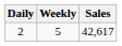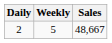2 | Sales: 42,617 -> 48,667
